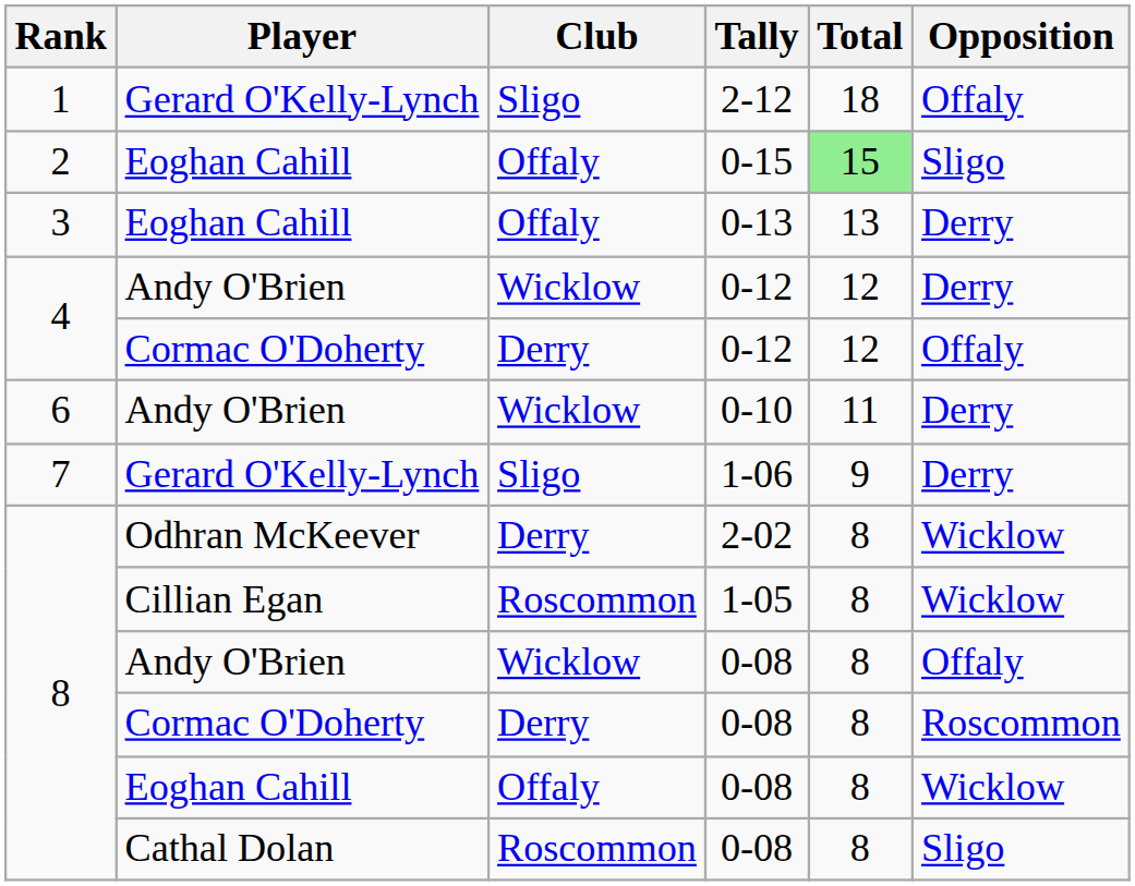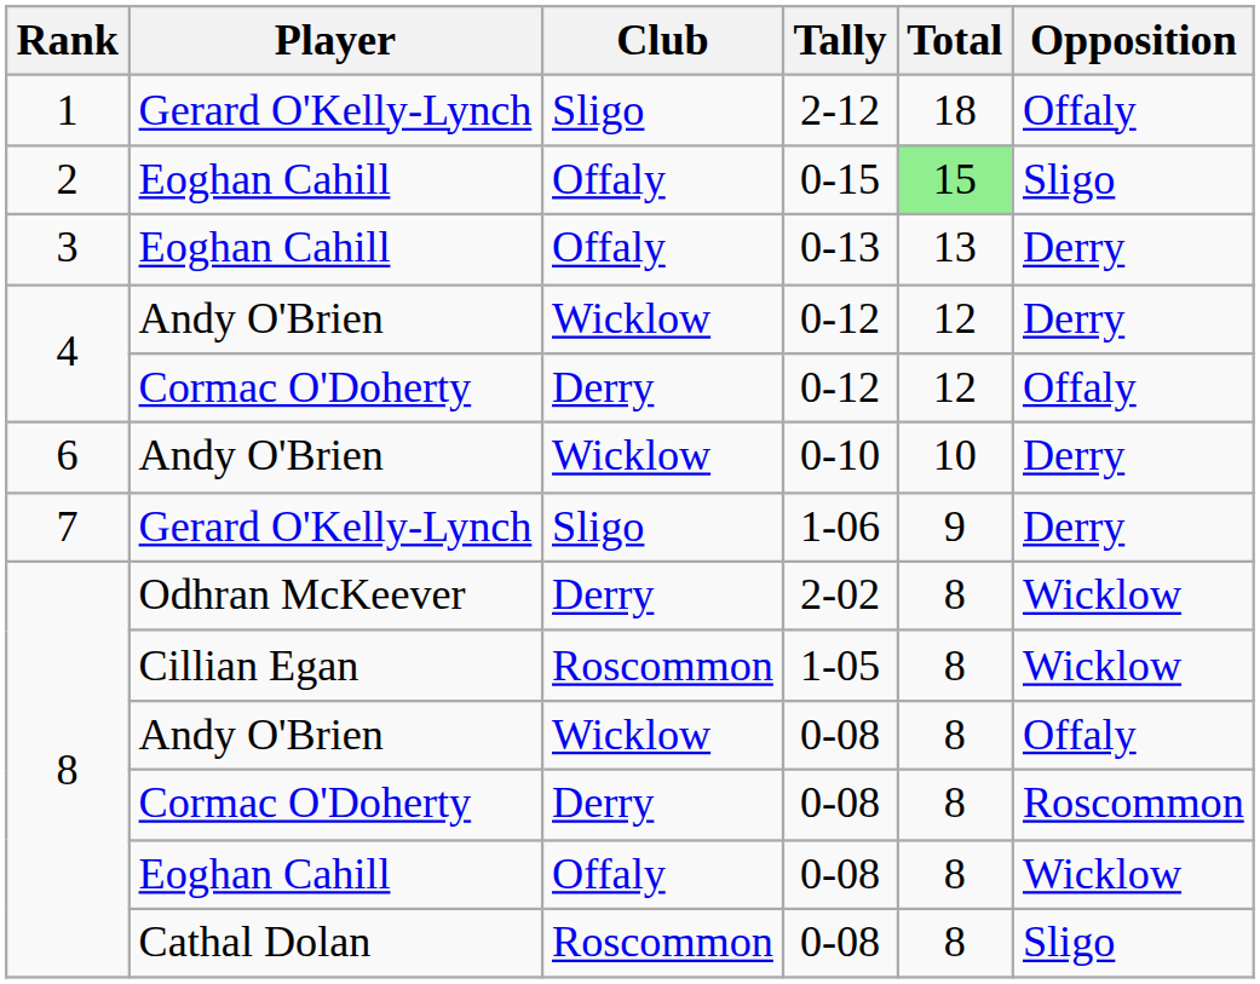0-10 | Total: 11 -> 10
